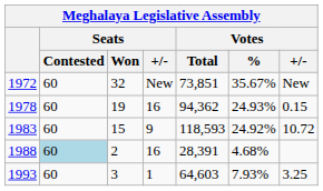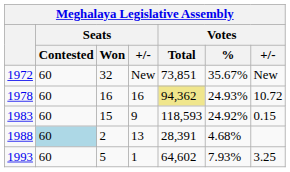1978 | Seats / Won: 19 -> 16
1978 | Votes / Total: no background -> khaki background
1978 | Votes / +/-: 0.15 -> 10.72
1983 | Votes / +/-: 10.72 -> 0.15
1988 | Seats / +/-: 16 -> 13
1993 | Seats / Won: 3 -> 5
1993 | Votes / Total: 64,603 -> 64,602
